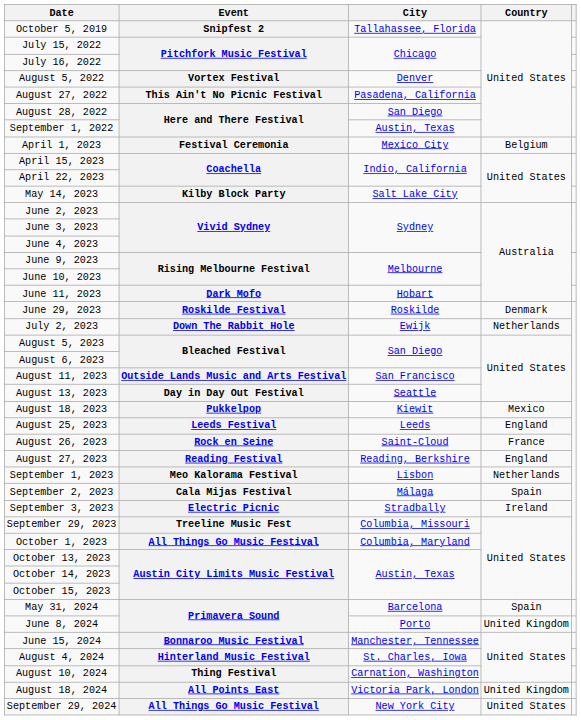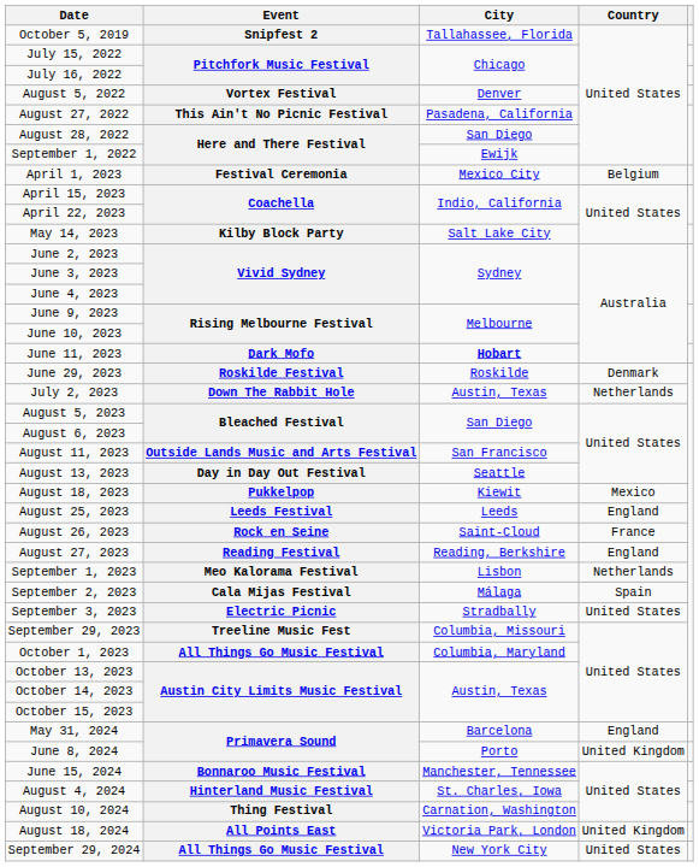September 1, 2022 | City: Austin, Texas -> Ewijk
June 11, 2023 | City: normal -> bold
July 2, 2023 | City: Ewijk -> Austin, Texas
September 3, 2023 | Country: Ireland -> United States
May 31, 2024 | Country: Spain -> England
